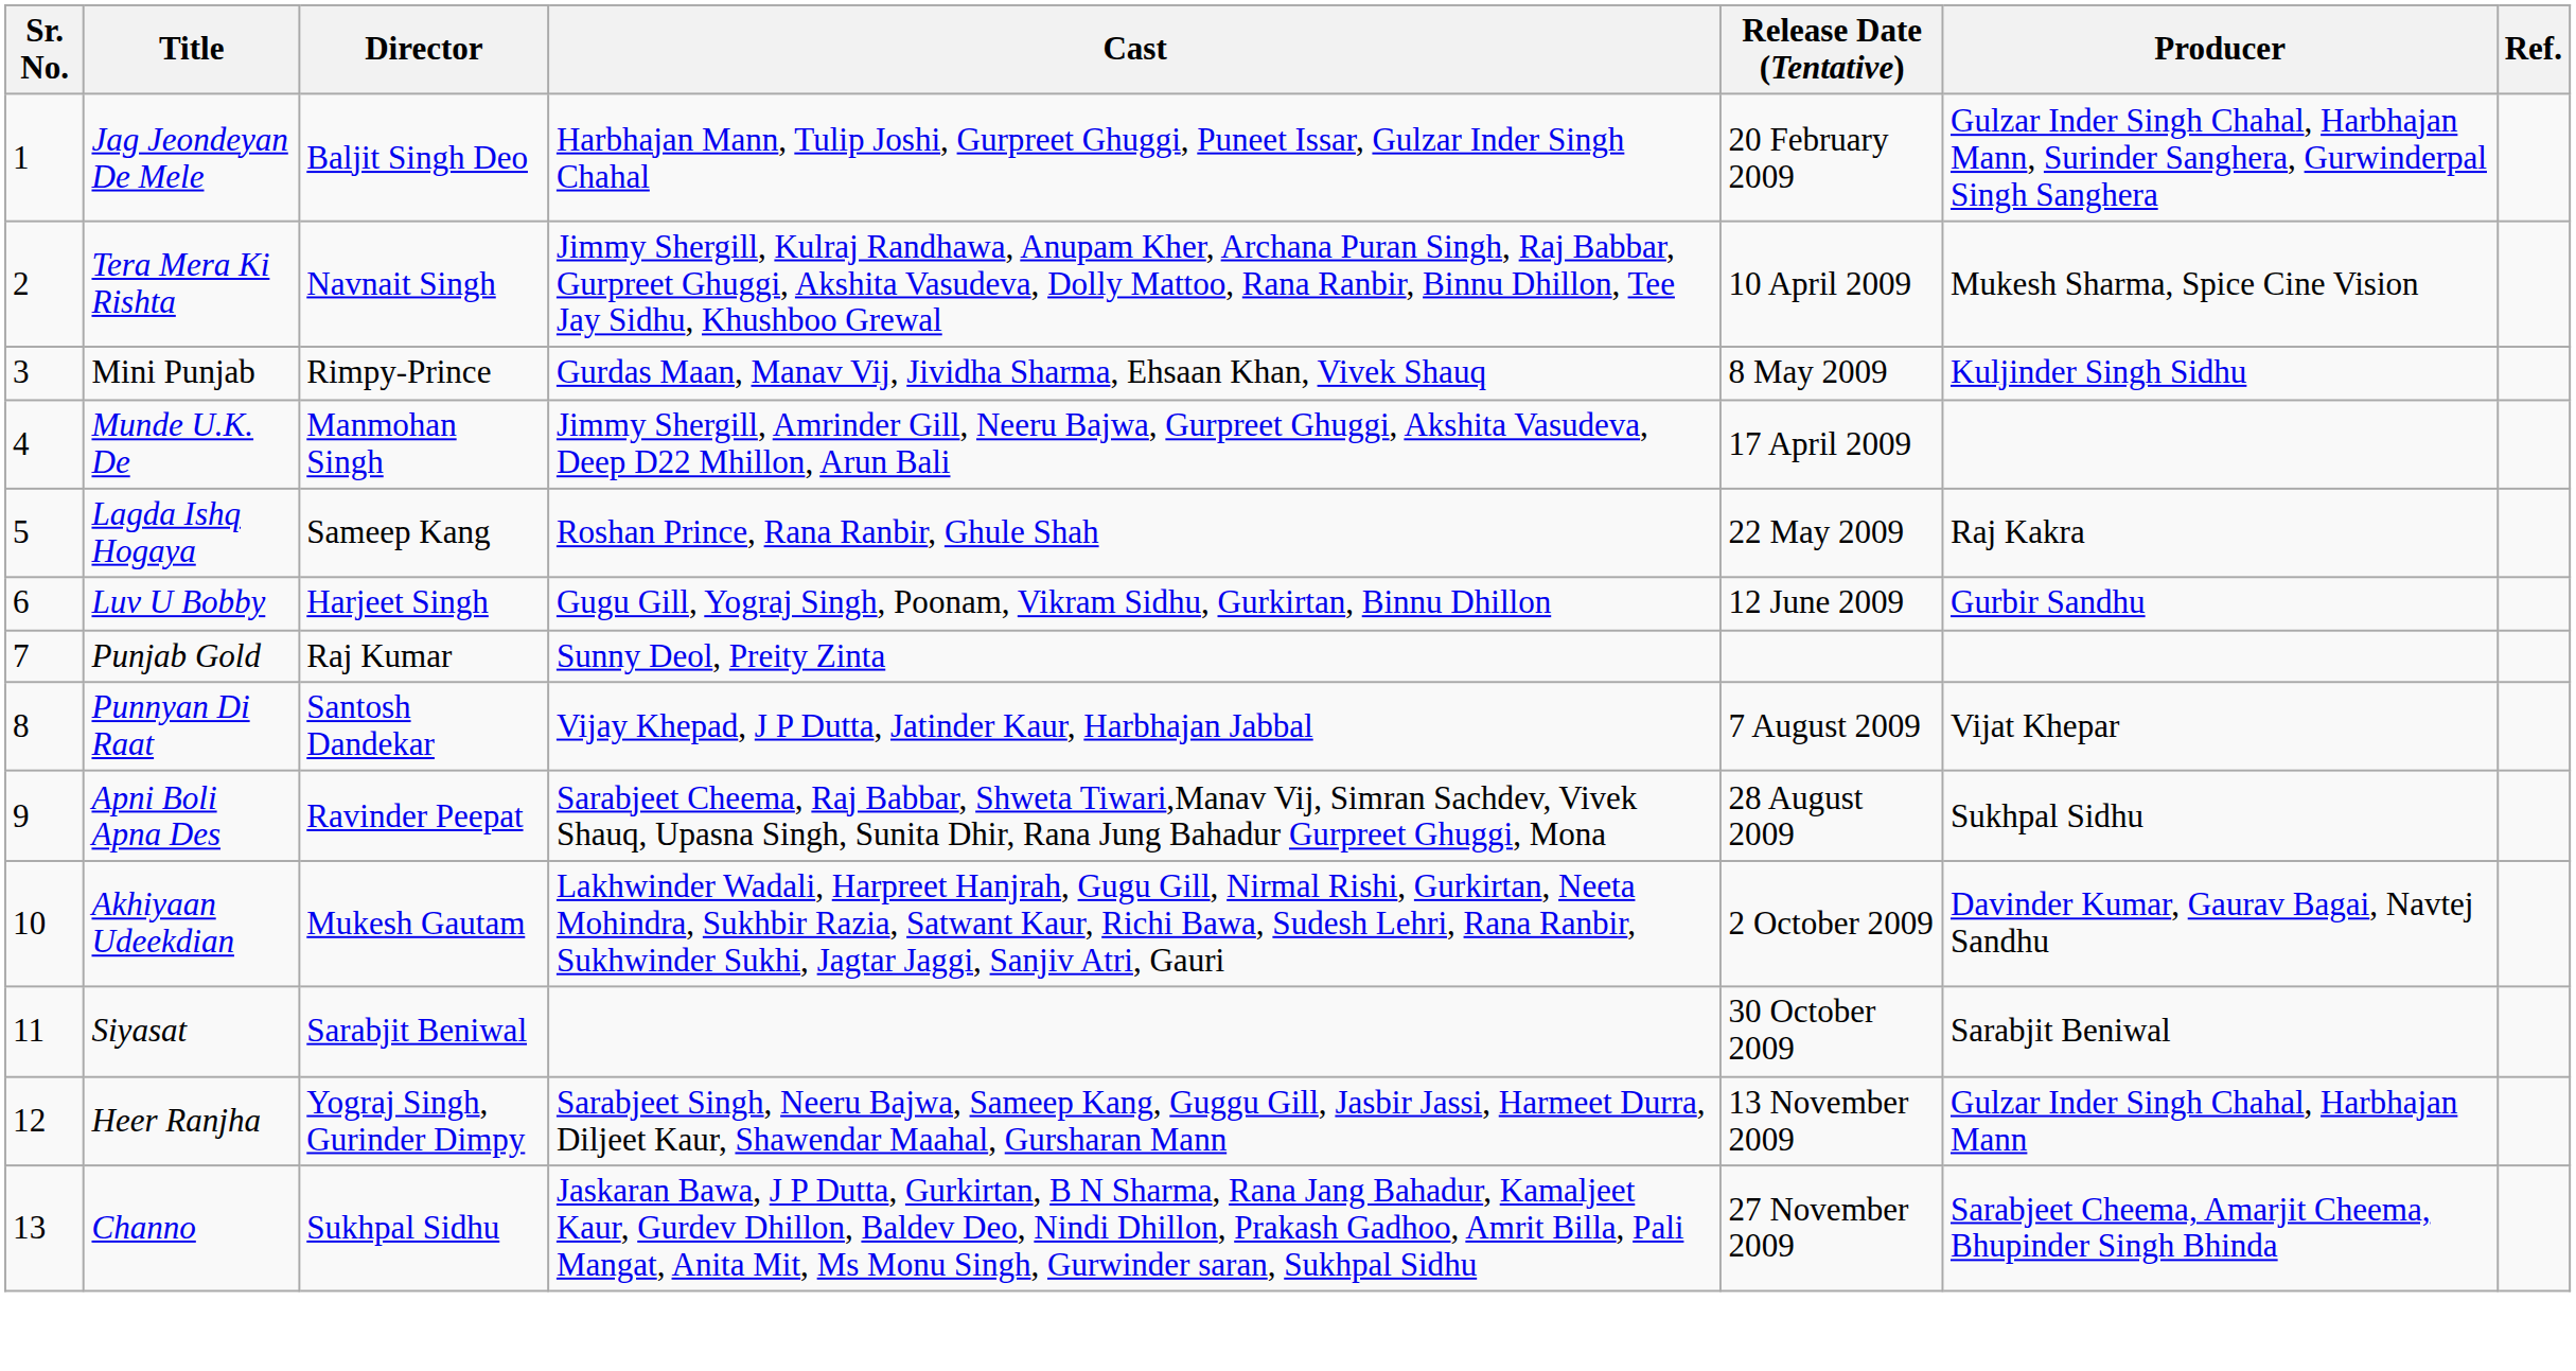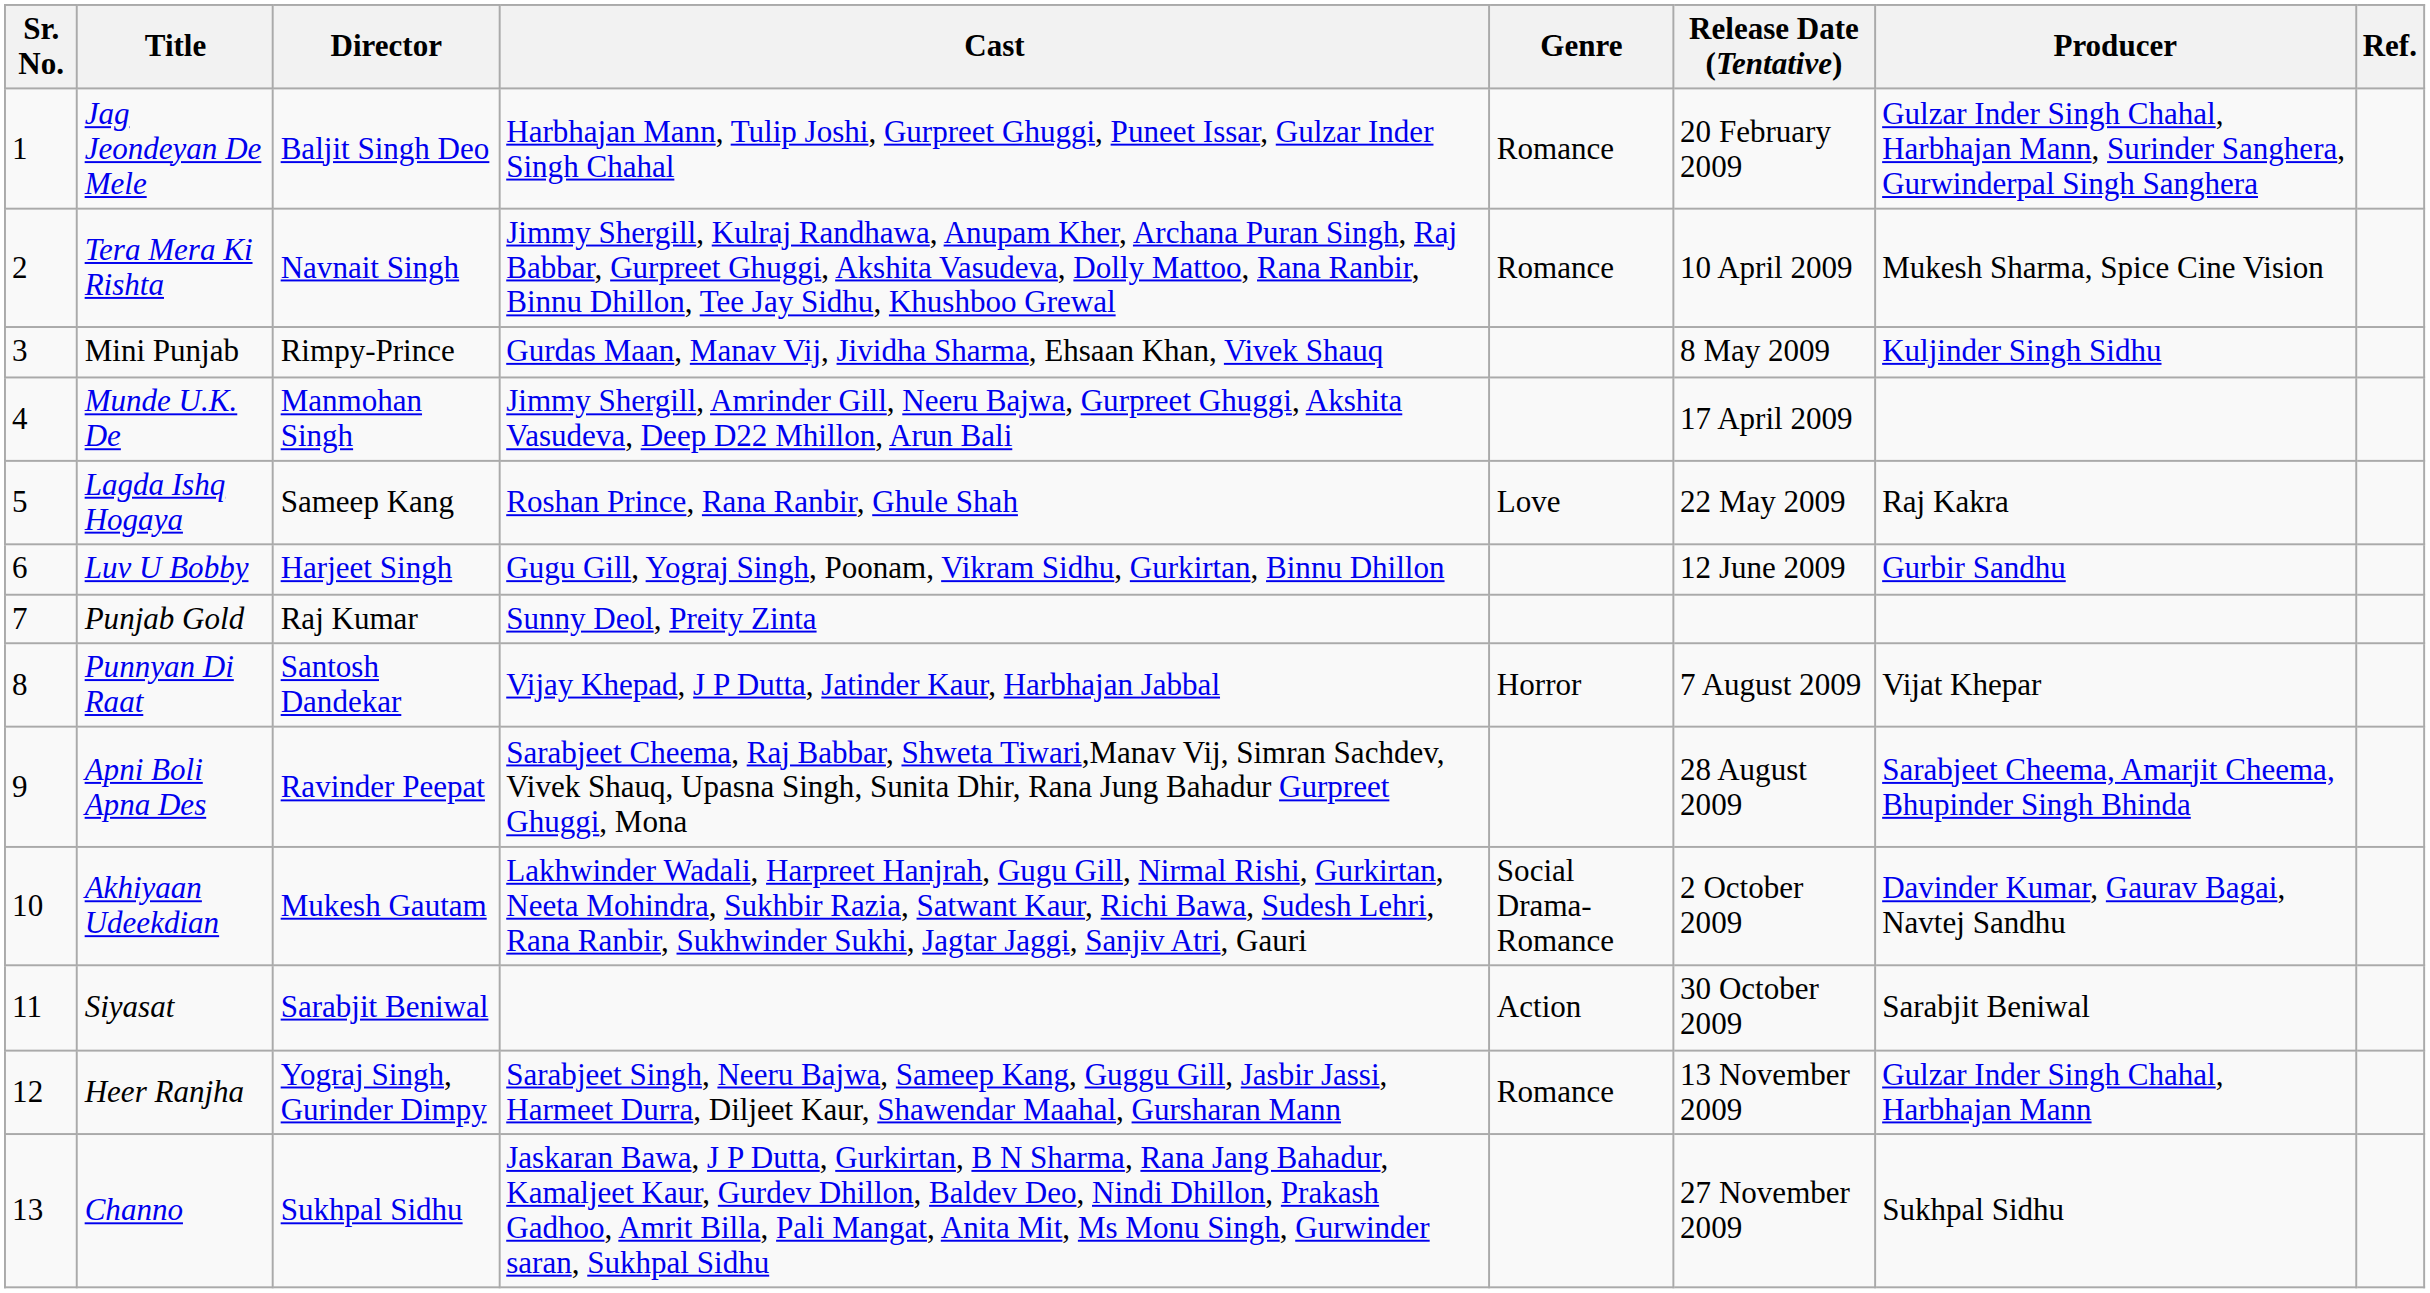+ column: Genre | Romance | Romance | Love | Horror | Social Drama-Romance | Action | Romance
Apni Boli Apna Des | Producer: Sukhpal Sidhu -> Sarabjeet Cheema, Amarjit Cheema, Bhupinder Singh Bhinda
Channo | Producer: Sarabjeet Cheema, Amarjit Cheema, Bhupinder Singh Bhinda -> Sukhpal Sidhu
